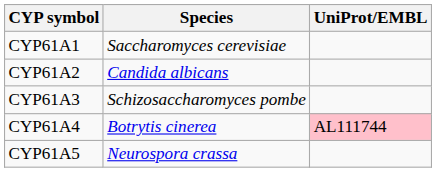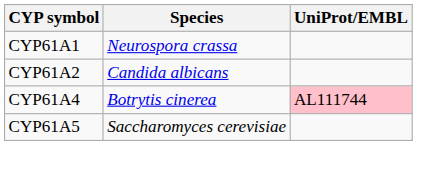CYP61A1 | Species: Saccharomyces cerevisiae -> Neurospora crassa
- row: CYP61A3 | Schizosaccharomyces pombe
CYP61A5 | Species: Neurospora crassa -> Saccharomyces cerevisiae
